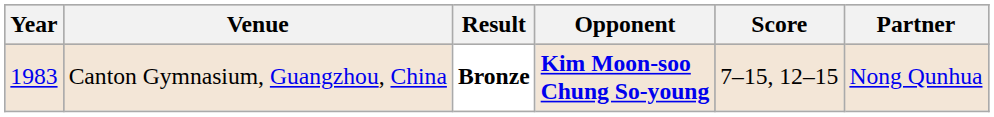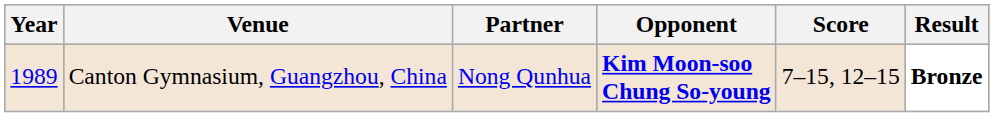columns swapped: Partner <-> Result
Canton Gymnasium, Guangzhou, China | Year: 1983 -> 1989
